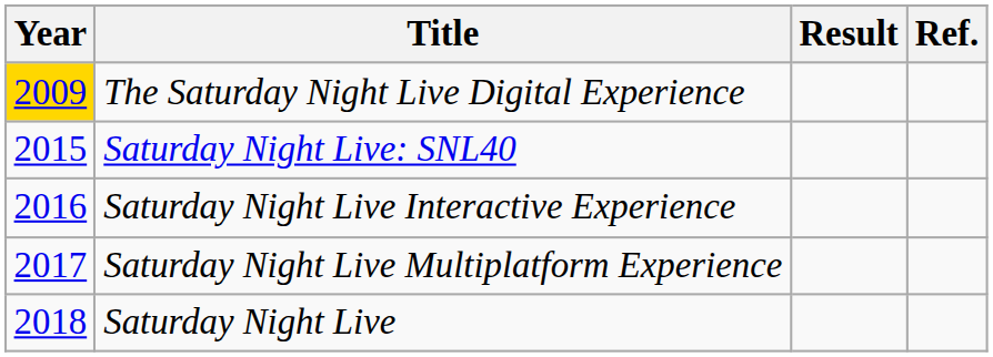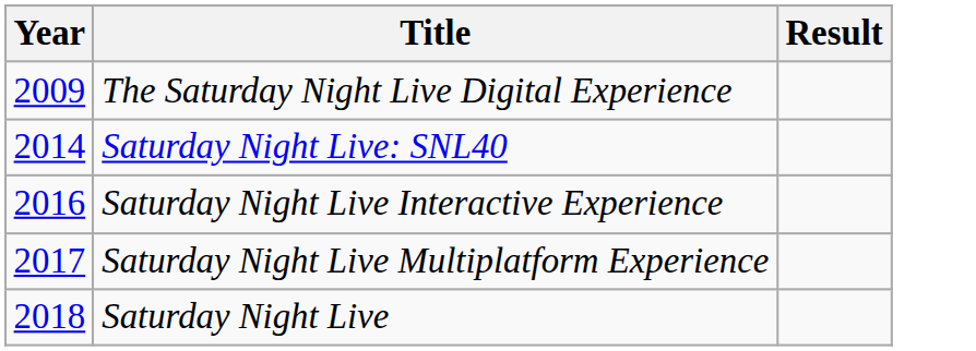- column: Ref.
The Saturday Night Live Digital Experience | Year: gold background -> no background
Saturday Night Live: SNL40 | Year: 2015 -> 2014
